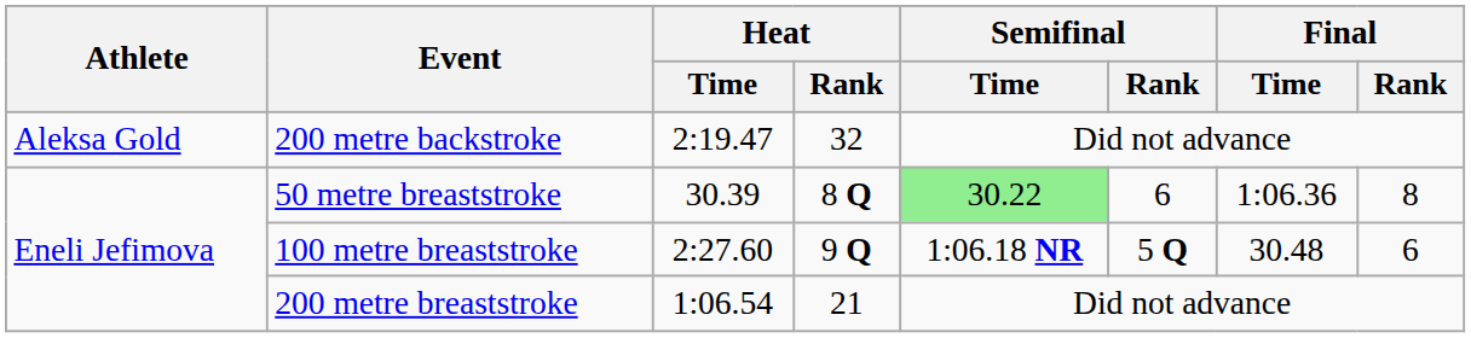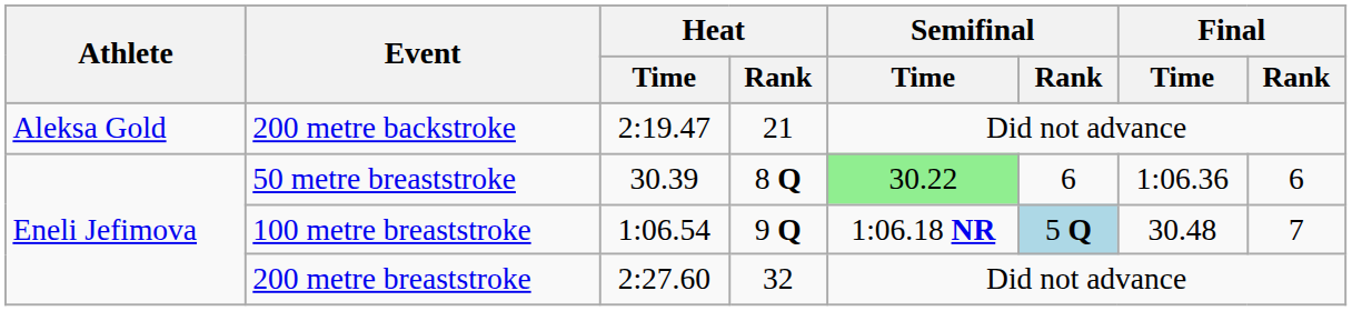200 metre backstroke | Heat / Rank: 32 -> 21
50 metre breaststroke | Final / Rank: 8 -> 6
100 metre breaststroke | Heat / Time: 2:27.60 -> 1:06.54
100 metre breaststroke | Semifinal / Rank: no background -> lightblue background
100 metre breaststroke | Final / Rank: 6 -> 7
200 metre breaststroke | Heat / Time: 1:06.54 -> 2:27.60
200 metre breaststroke | Heat / Rank: 21 -> 32
